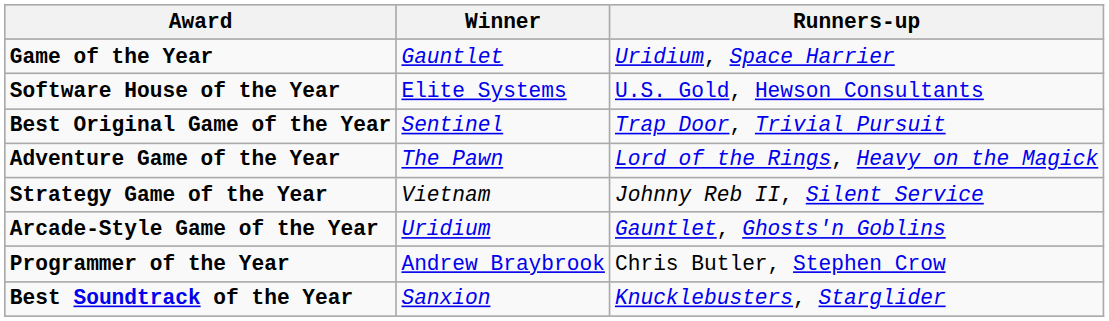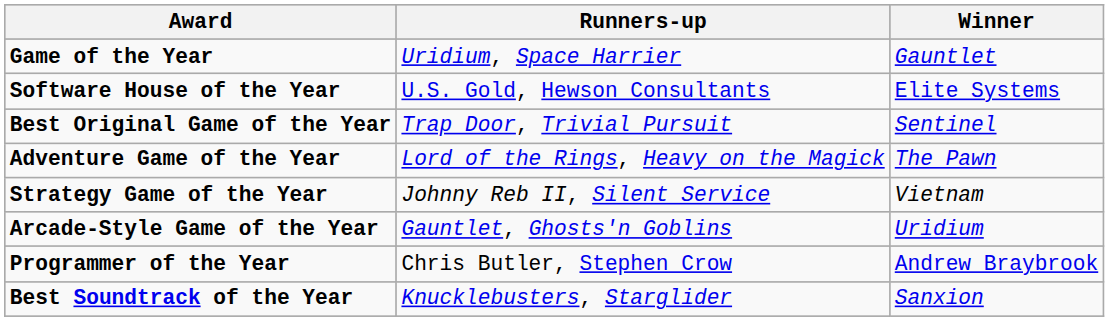columns swapped: Winner <-> Runners-up
